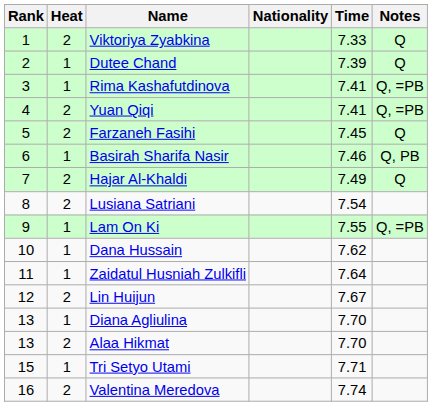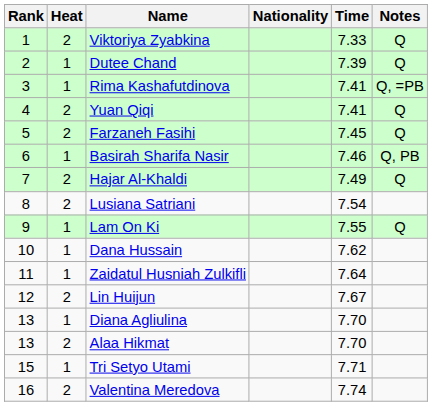Yuan Qiqi | Notes: Q, =PB -> Q
Lam On Ki | Notes: Q, =PB -> Q
